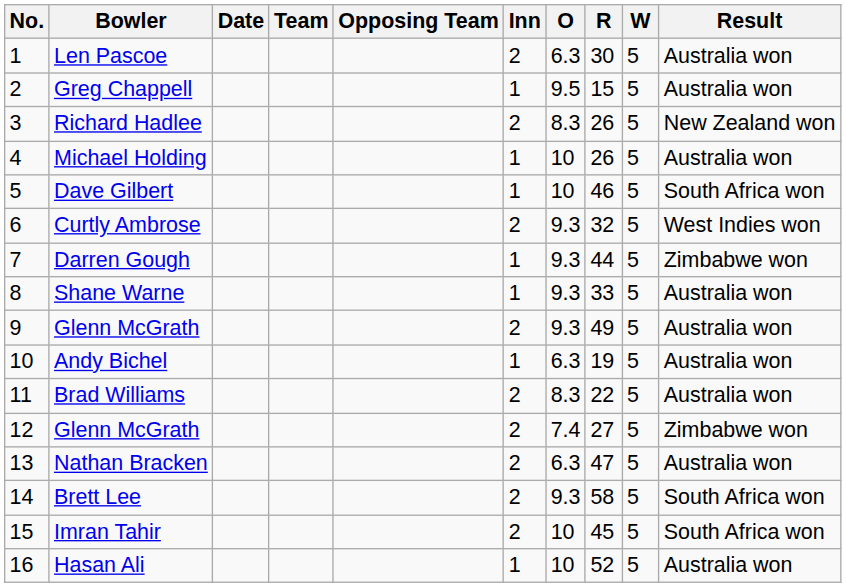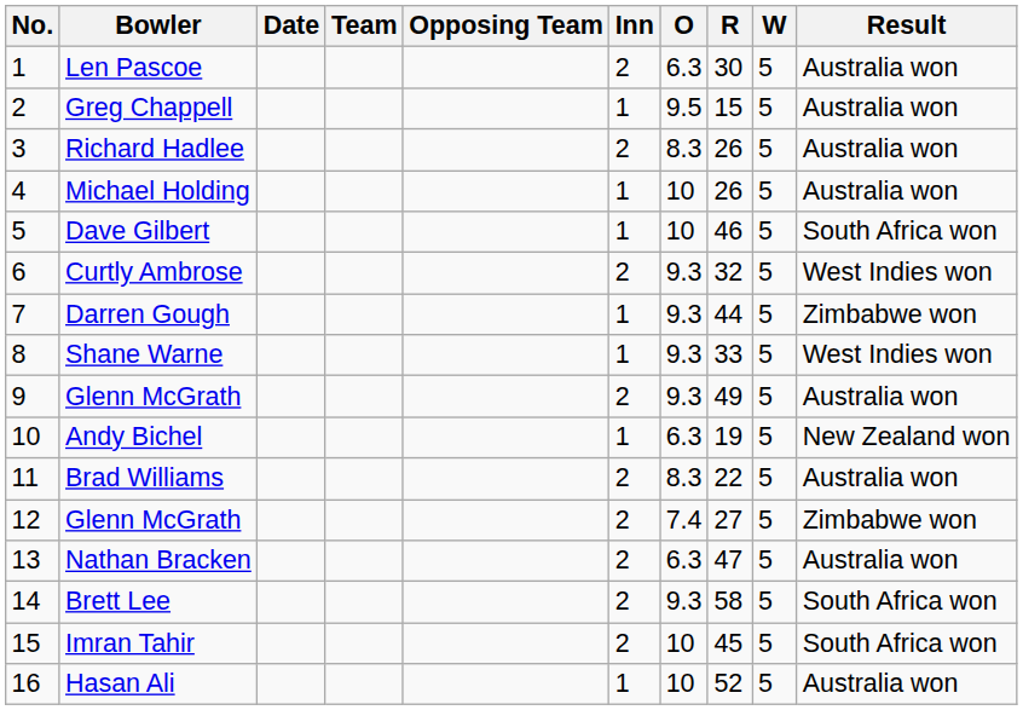Richard Hadlee | Result: New Zealand won -> Australia won
Shane Warne | Result: Australia won -> West Indies won
Andy Bichel | Result: Australia won -> New Zealand won
